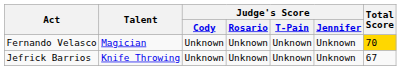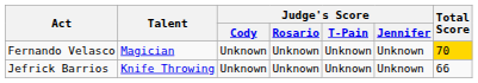Jefrick Barrios | Total Score: 67 -> 66
